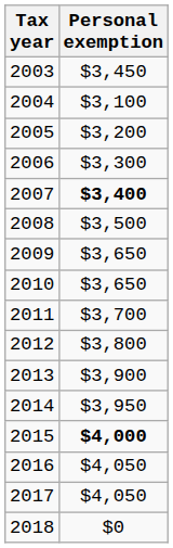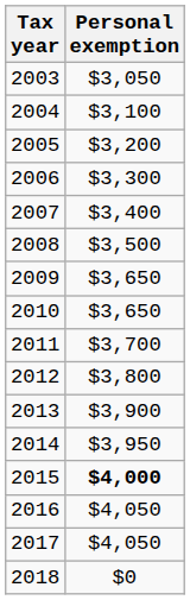2003 | Personal exemption: $3,450 -> $3,050
2007 | Personal exemption: bold -> normal
